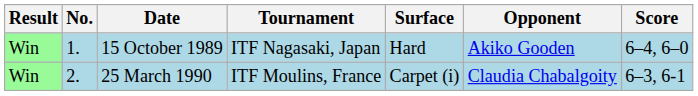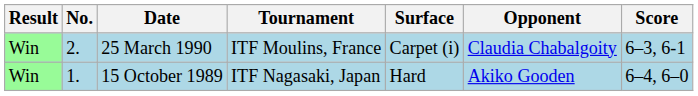rows swapped: 15 October 1989 <-> 25 March 1990
